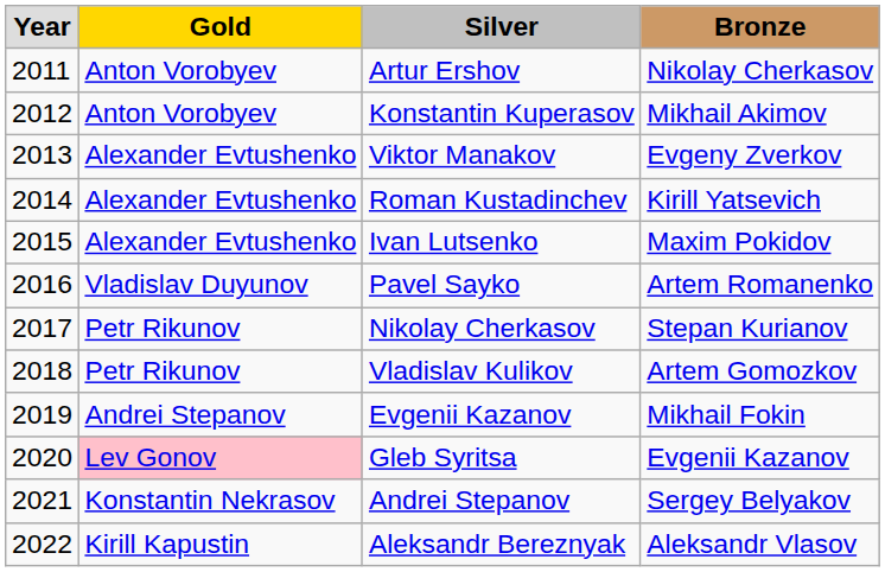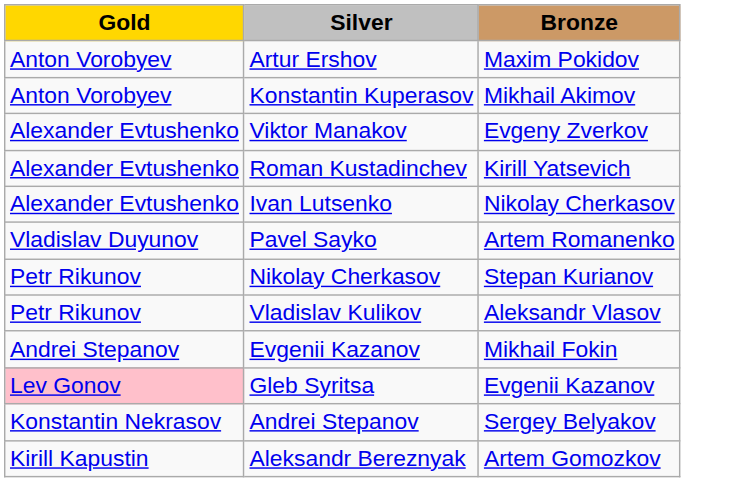- column: Year | 2011 | 2012 | 2013 | 2014 | 2015 | 2016 | 2017 | 2018 | 2019 | 2020 | 2021 | 2022
Artur Ershov | Bronze: Nikolay Cherkasov -> Maxim Pokidov
Ivan Lutsenko | Bronze: Maxim Pokidov -> Nikolay Cherkasov
Vladislav Kulikov | Bronze: Artem Gomozkov -> Aleksandr Vlasov
Aleksandr Bereznyak | Bronze: Aleksandr Vlasov -> Artem Gomozkov
